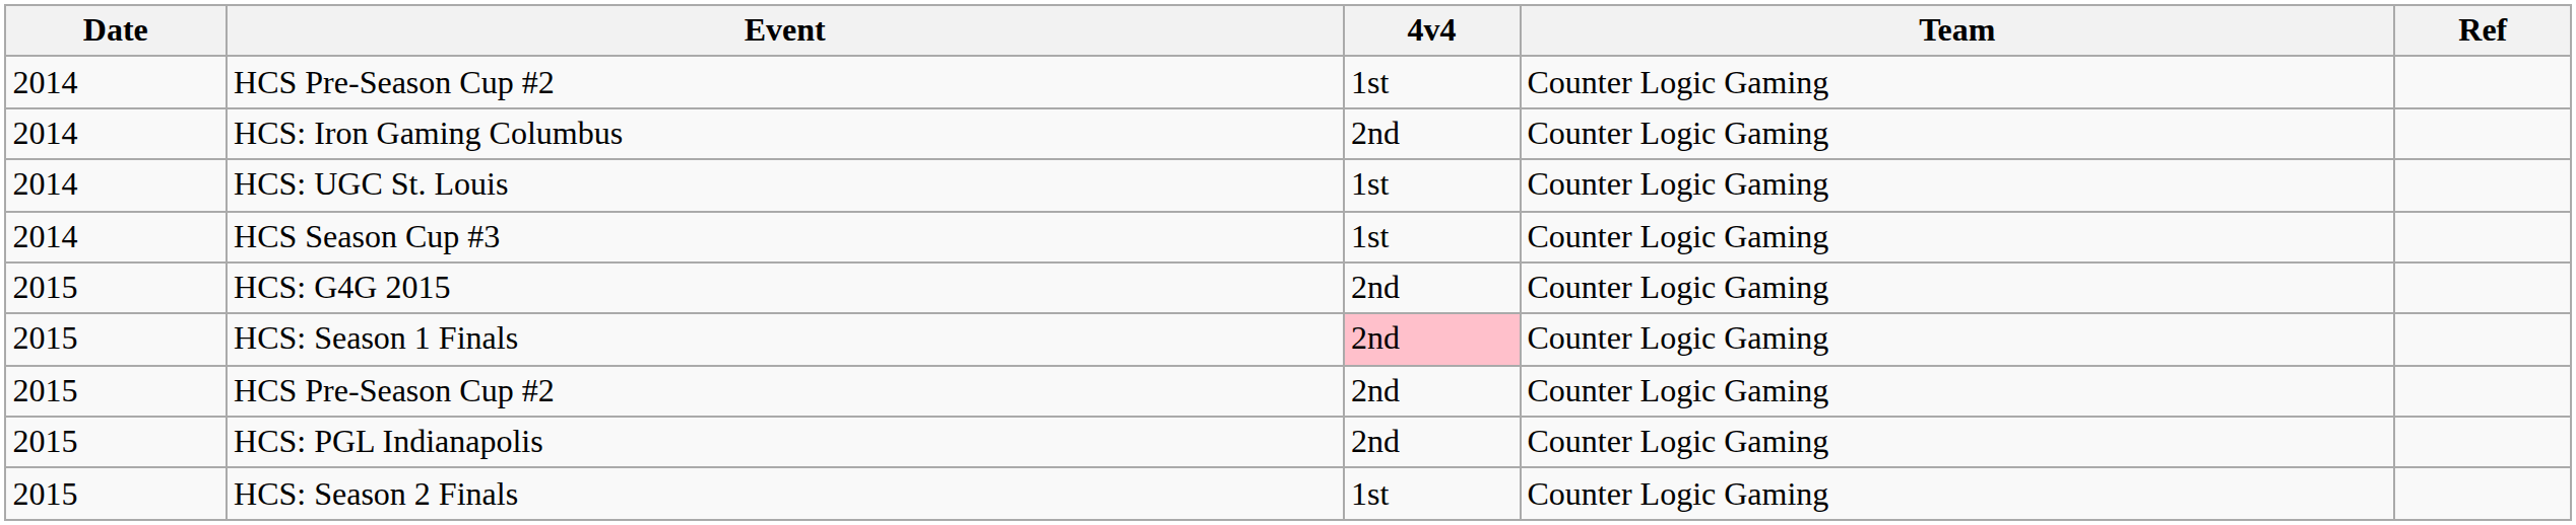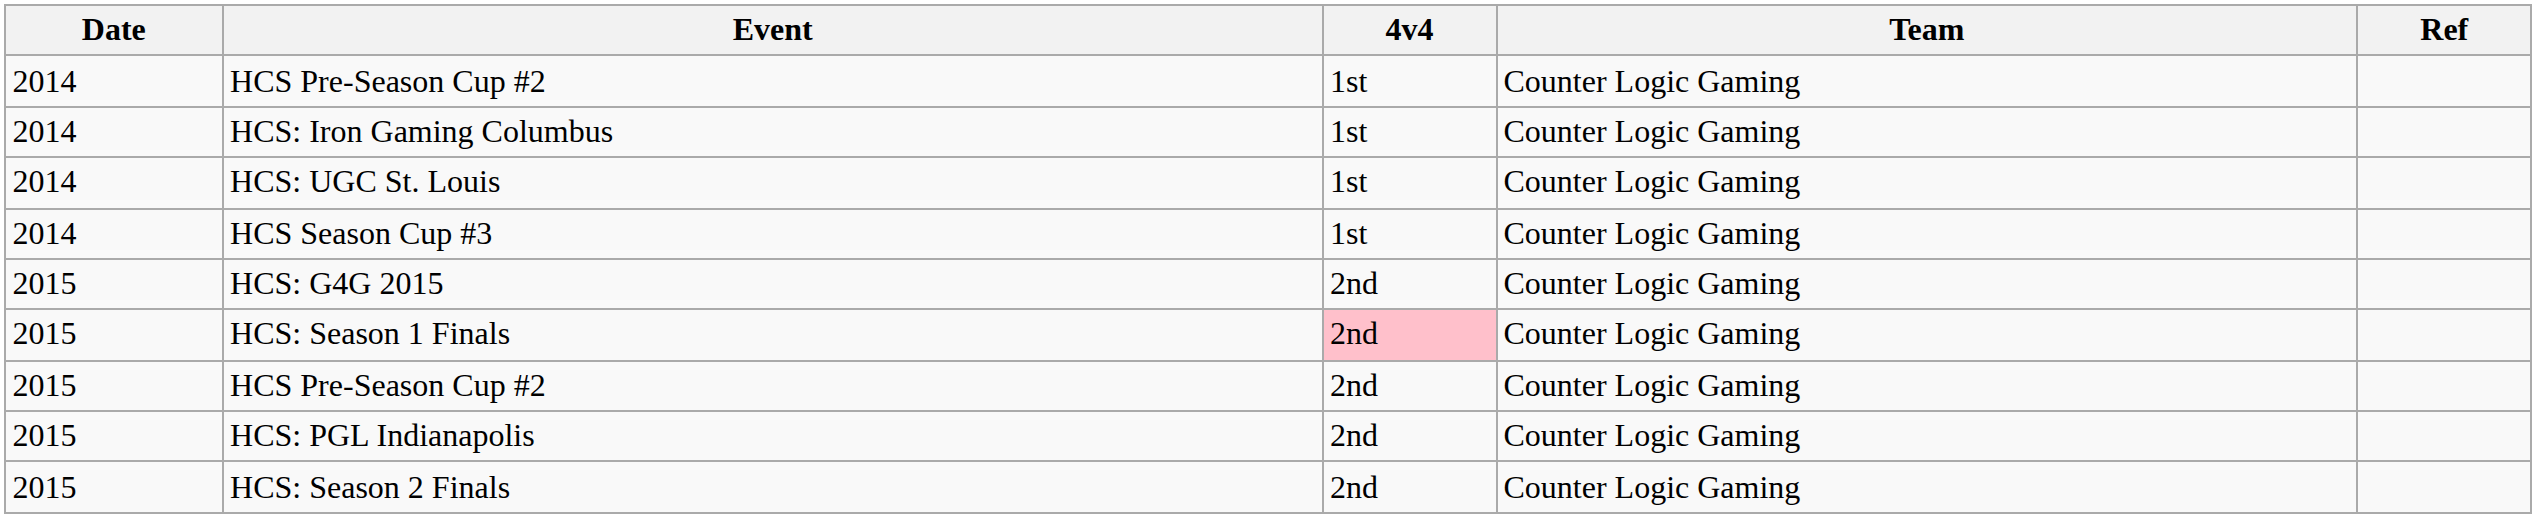HCS: Iron Gaming Columbus | 4v4: 2nd -> 1st
HCS: Season 2 Finals | 4v4: 1st -> 2nd
